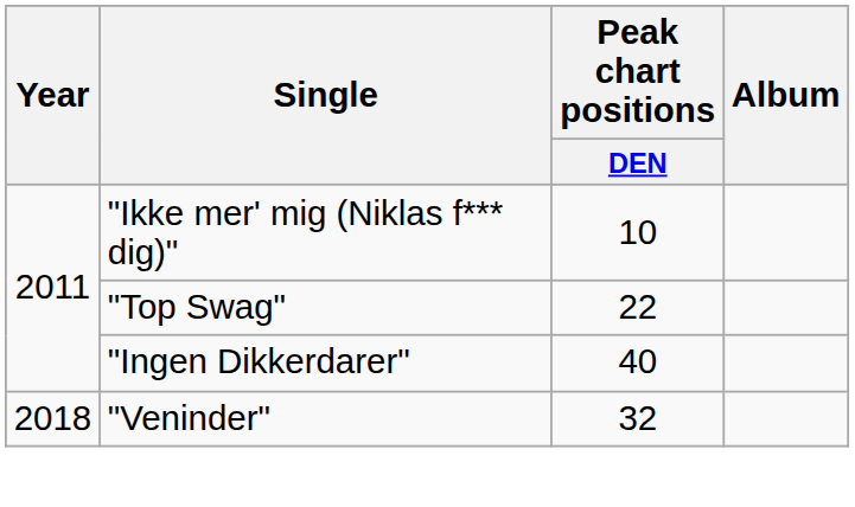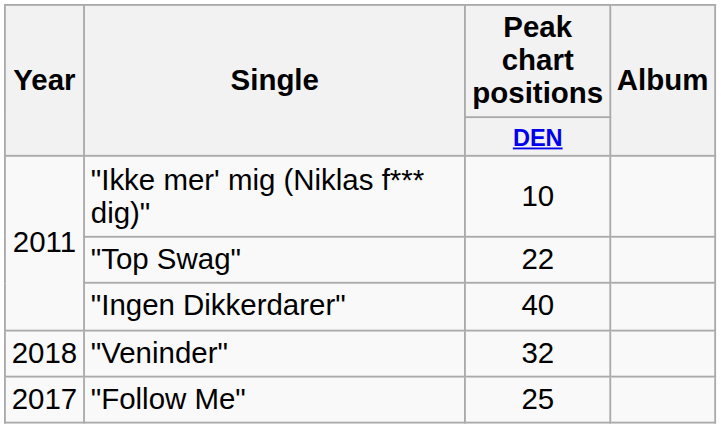+ row: 2017 | "Follow Me" | 25
